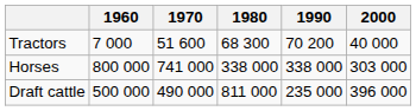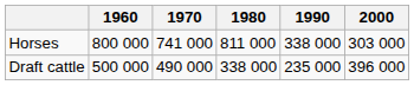- row: Tractors | 7 000 | 51 600 | 68 300 | 70 200 | 40 000
Horses | 1980: 338 000 -> 811 000
Draft cattle | 1980: 811 000 -> 338 000
